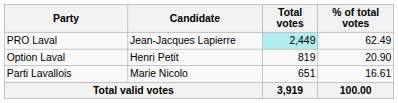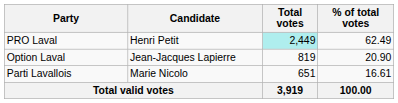PRO Laval | Candidate: Jean-Jacques Lapierre -> Henri Petit
Option Laval | Candidate: Henri Petit -> Jean-Jacques Lapierre
